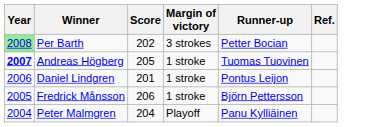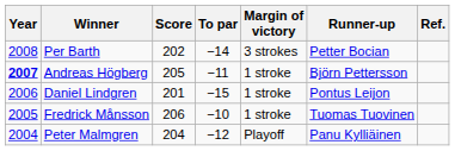+ column: To par | −14 | −11 | −15 | −10 | −12
Per Barth | Year: lightgreen background -> no background
Andreas Högberg | Runner-up: Tuomas Tuovinen -> Björn Pettersson
Fredrick Månsson | Runner-up: Björn Pettersson -> Tuomas Tuovinen
